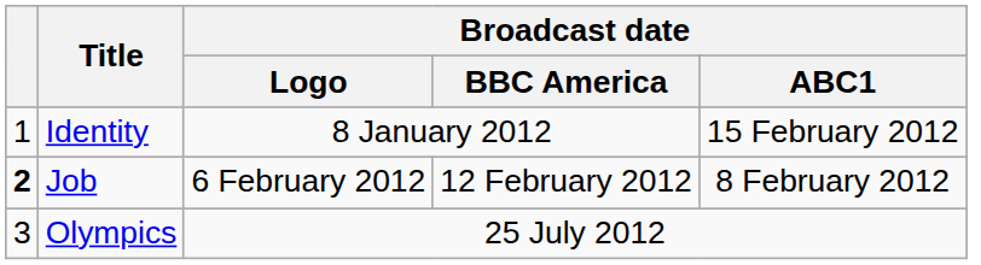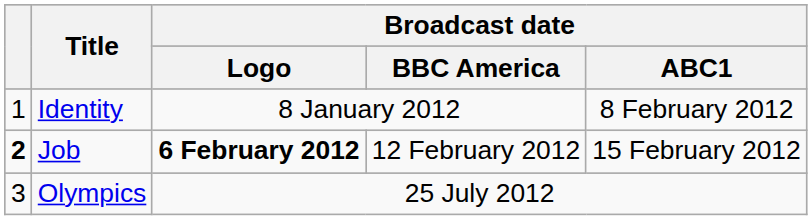Identity | Broadcast date / ABC1: 15 February 2012 -> 8 February 2012
Job | Broadcast date / Logo: normal -> bold
Job | Broadcast date / ABC1: 8 February 2012 -> 15 February 2012
